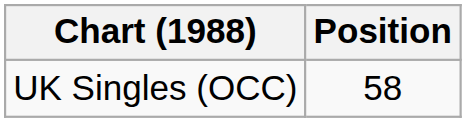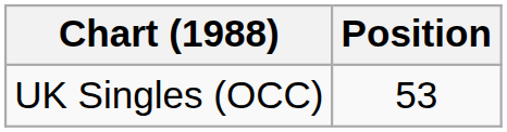UK Singles (OCC) | Position: 58 -> 53
